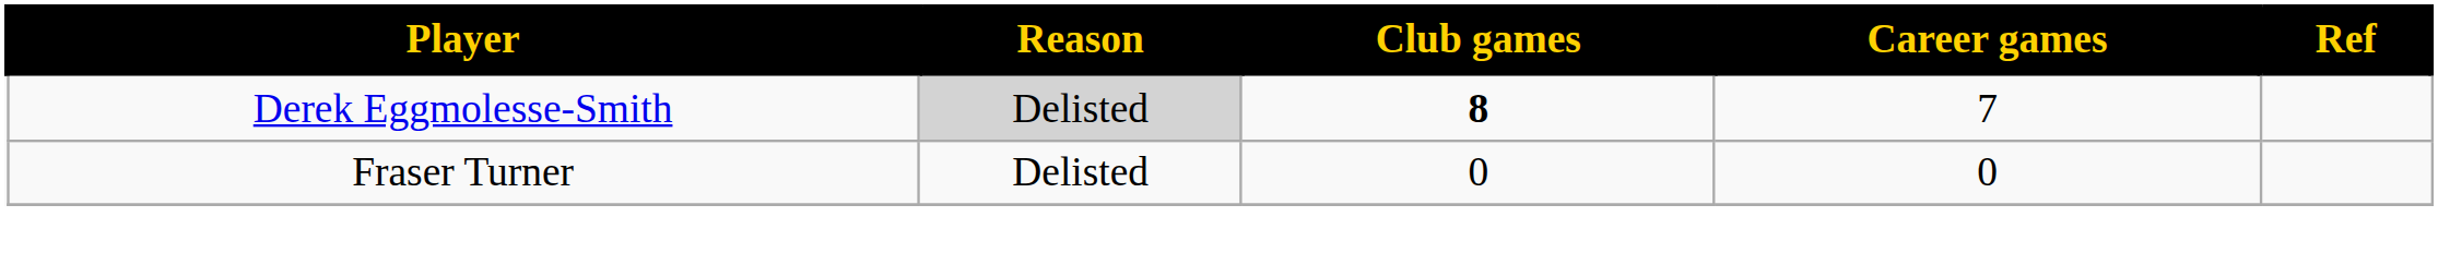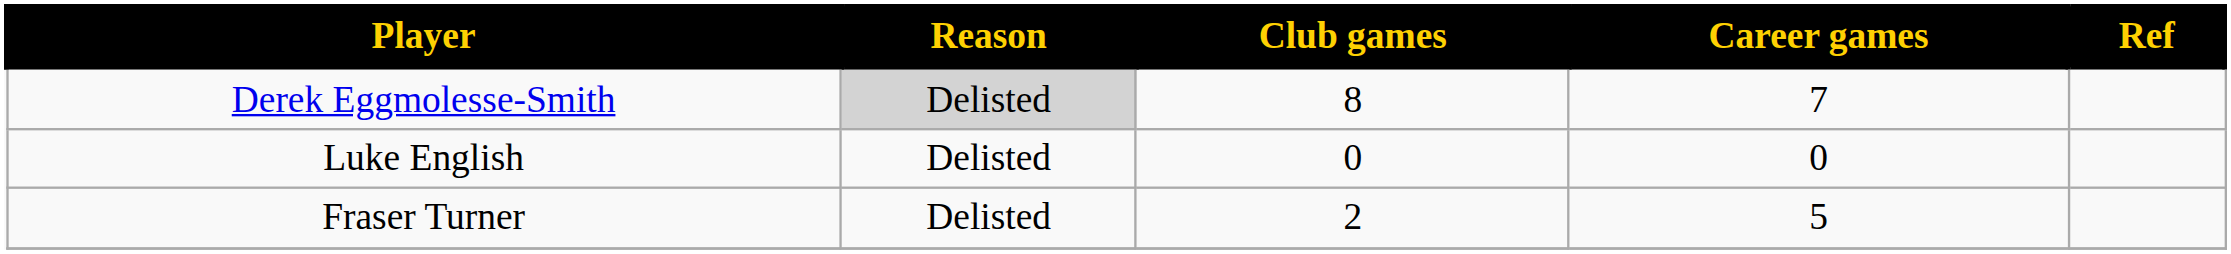Derek Eggmolesse-Smith | Club games: bold -> normal
+ row: Luke English | Delisted | 0 | 0
Fraser Turner | Club games: 0 -> 2
Fraser Turner | Career games: 0 -> 5
